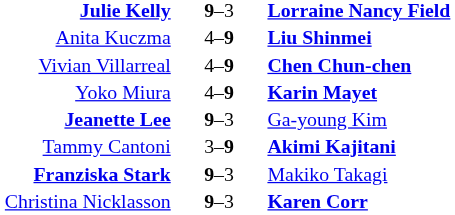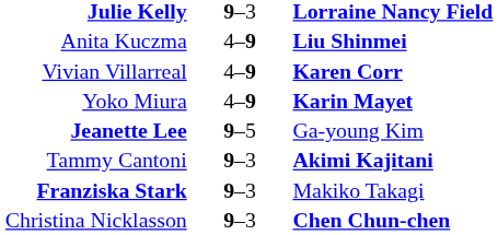Vivian Villarreal | column 3: Chen Chun-chen -> Karen Corr
Jeanette Lee | column 2: 9–3 -> 9–5
Tammy Cantoni | column 2: 3–9 -> 9–3
Christina Nicklasson | column 3: Karen Corr -> Chen Chun-chen
